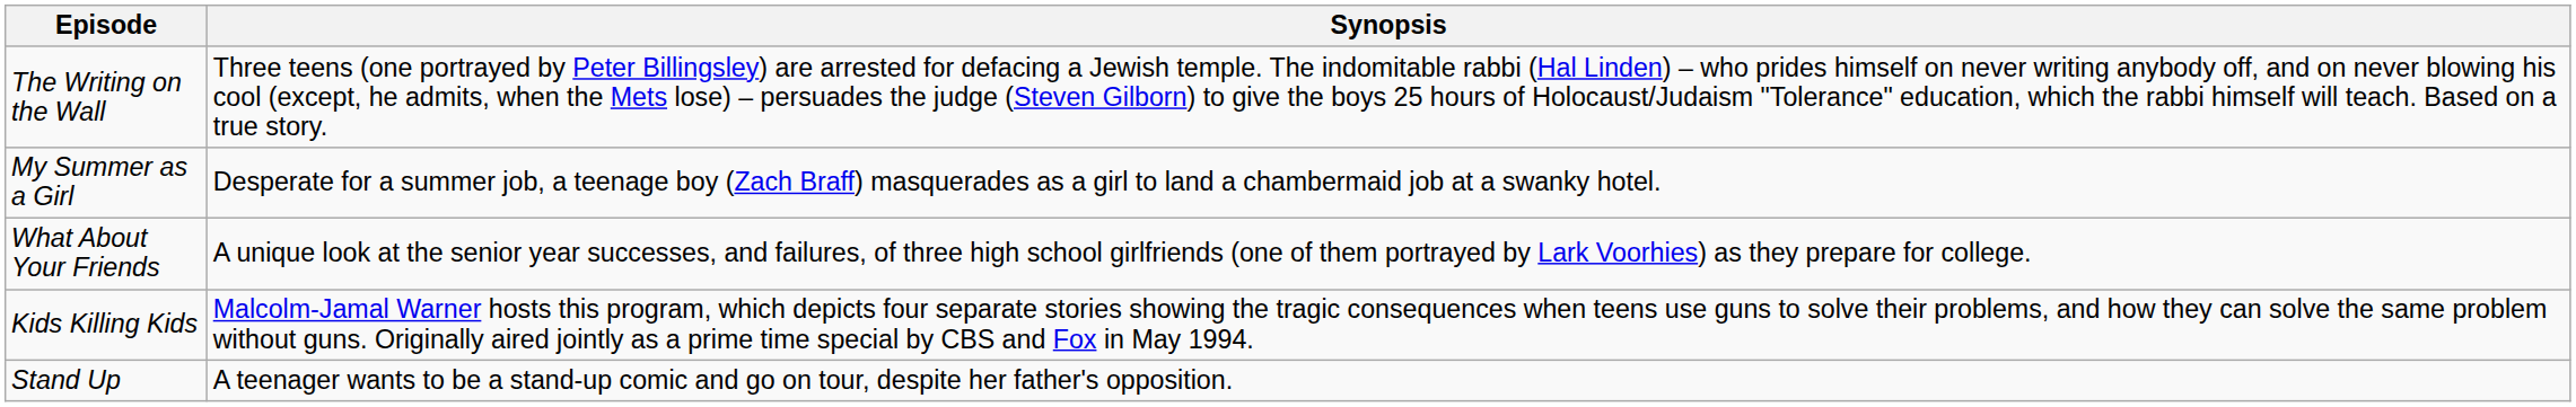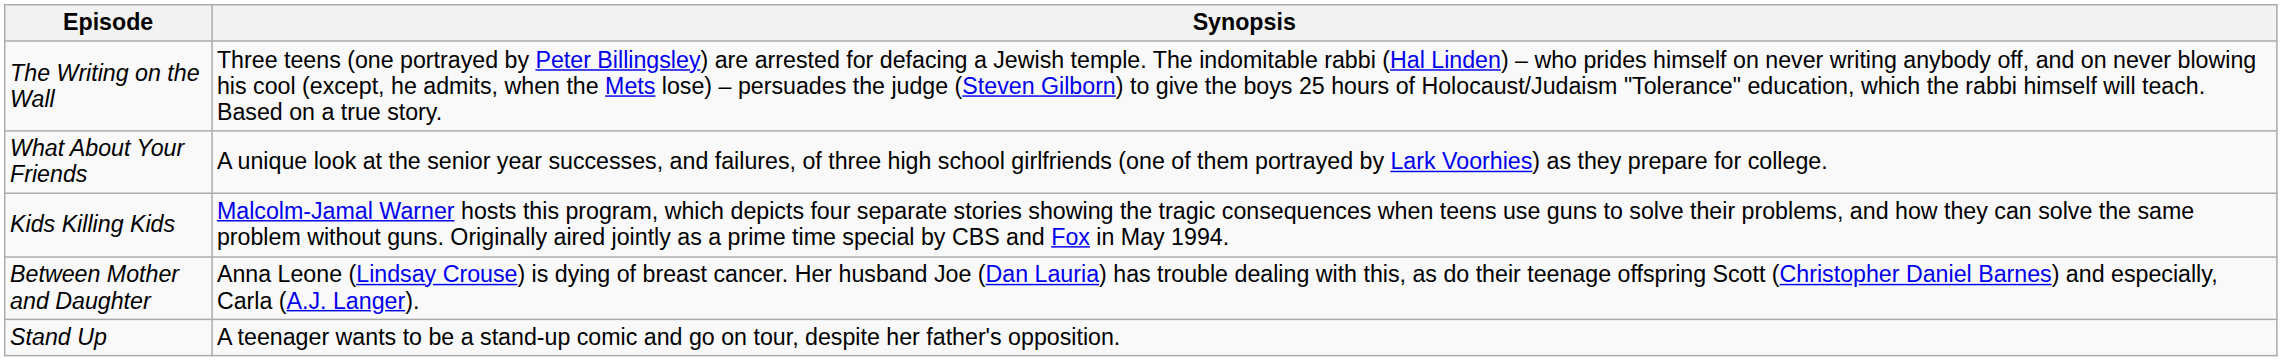- row: My Summer as a Girl | Desperate for a summer job, a teenage boy (Zach Braff) masquerades as a girl to land a chambermaid job at a swanky hotel.
+ row: Between Mother and Daughter | Anna Leone (Lindsay Crouse) is dying of breast cancer. Her husband Joe (Dan Lauria) has trouble dealing with this, as do their teenage offspring Scott (Christopher Daniel Barnes) and especially, Carla (A.J. Langer).
